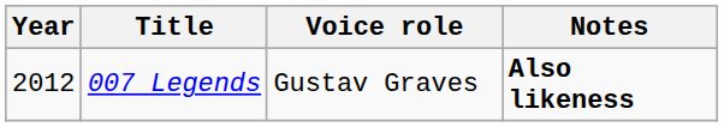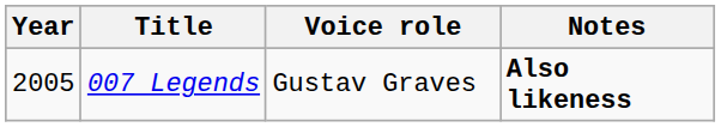007 Legends | Year: 2012 -> 2005
